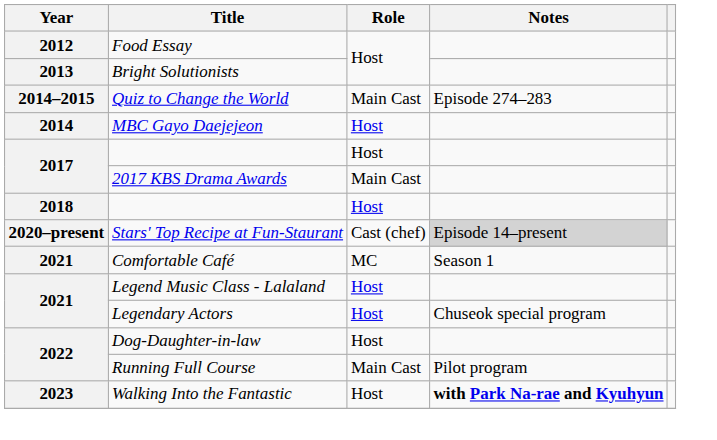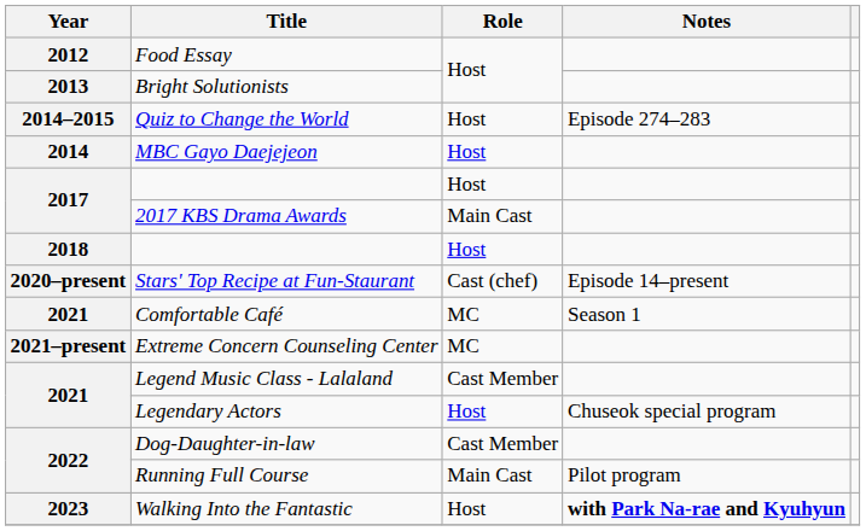Quiz to Change the World | Role: Main Cast -> Host
Stars' Top Recipe at Fun-Staurant | Notes: lightgrey background -> no background
+ row: 2021–present | Extreme Concern Counseling Center | MC
Legend Music Class - Lalaland | Role: Host -> Cast Member
Dog-Daughter-in-law | Role: Host -> Cast Member
